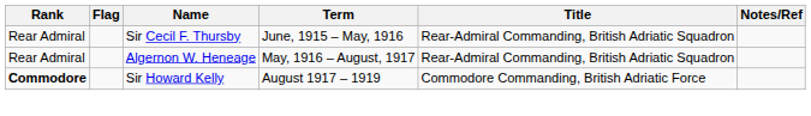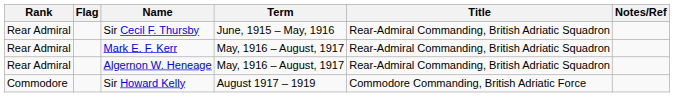+ row: Rear Admiral | Mark E. F. Kerr | May, 1916 – August, 1917 | Rear-Admiral Commanding, British Adriatic Squadron
Sir Howard Kelly | Rank: bold -> normal
